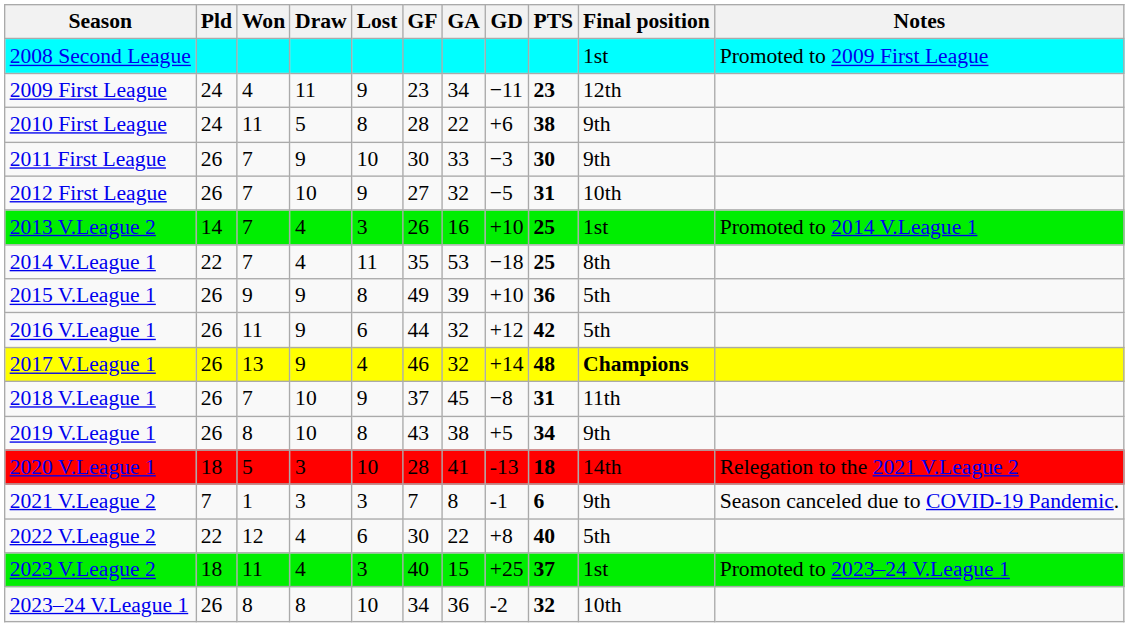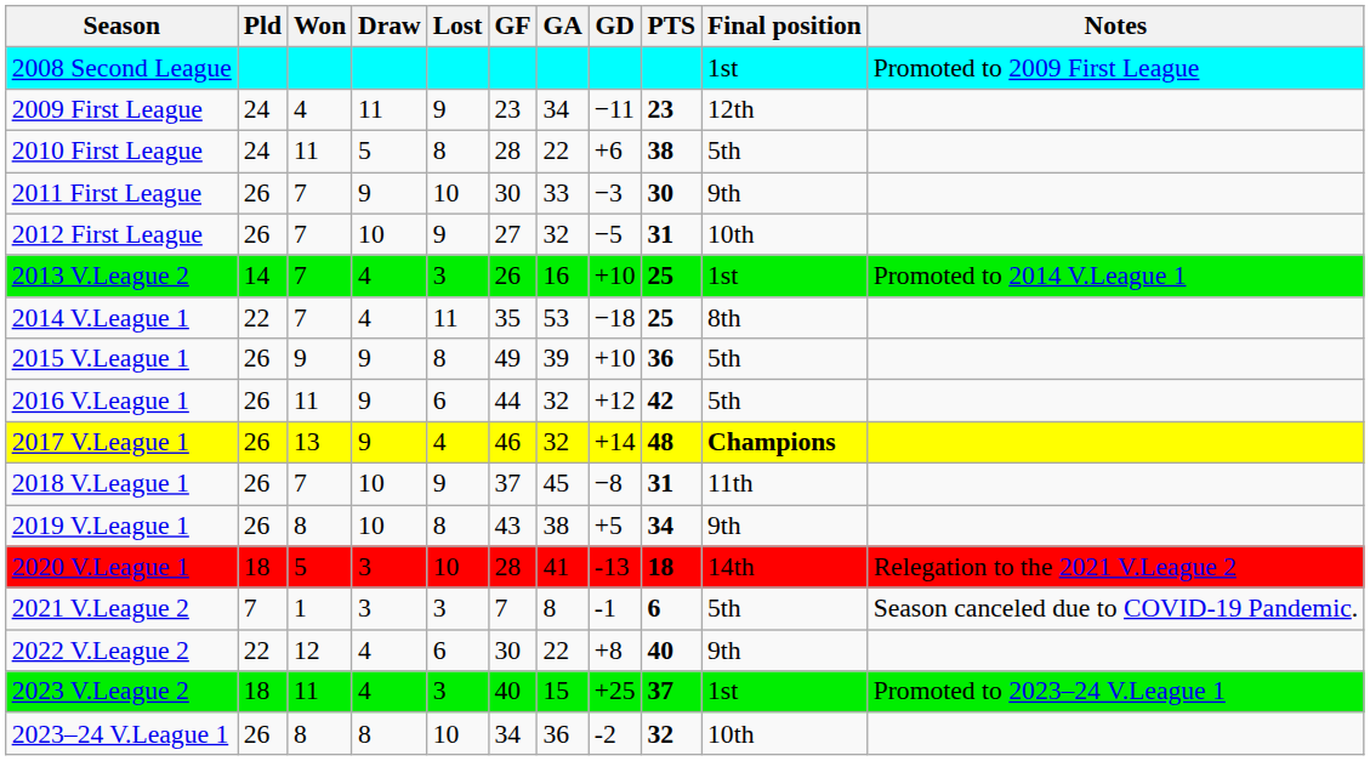2010 First League | Final position: 9th -> 5th
2021 V.League 2 | Final position: 9th -> 5th
2022 V.League 2 | Final position: 5th -> 9th
